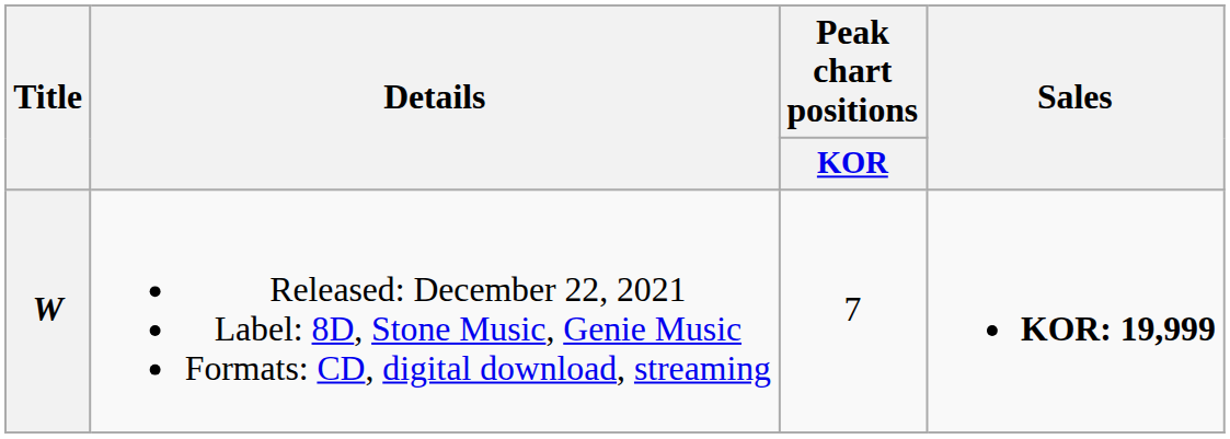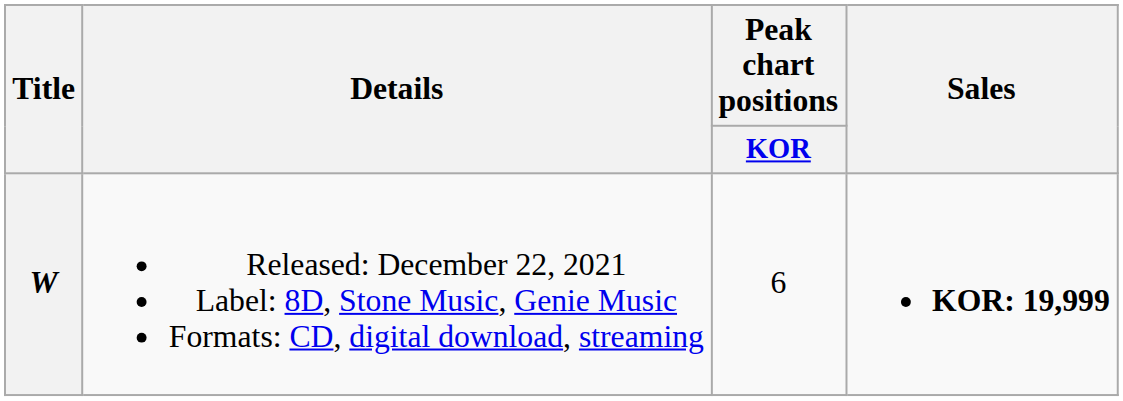W | Peak chart positions / KOR: 7 -> 6
